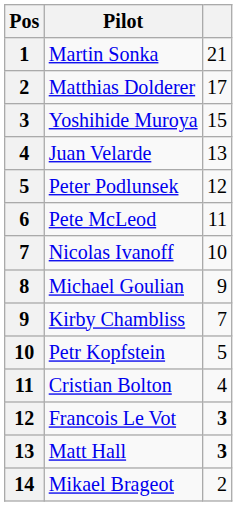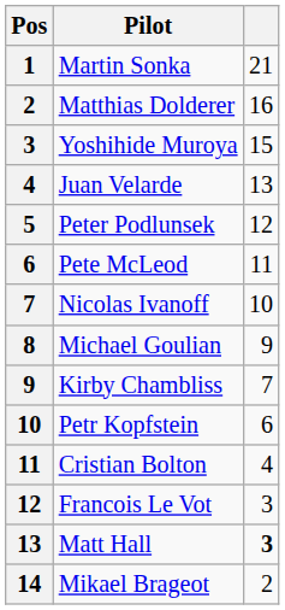Matthias Dolderer | column 3: 17 -> 16
Petr Kopfstein | column 3: 5 -> 6
Francois Le Vot | column 3: bold -> normal
